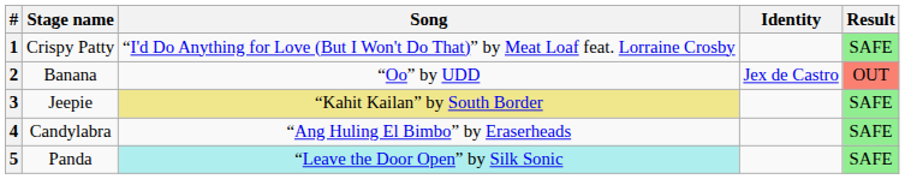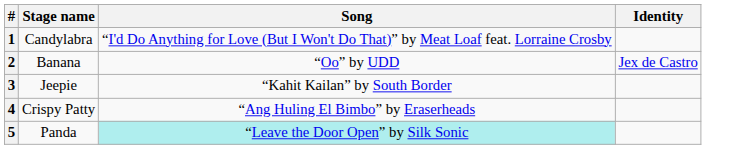- column: Result | SAFE | OUT | SAFE | SAFE | SAFE
1 | Stage name: Crispy Patty -> Candylabra
3 | Song: khaki background -> no background
4 | Stage name: Candylabra -> Crispy Patty
